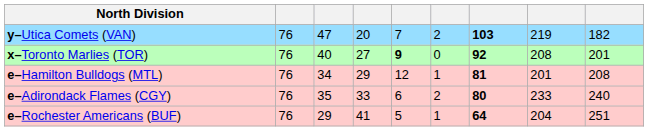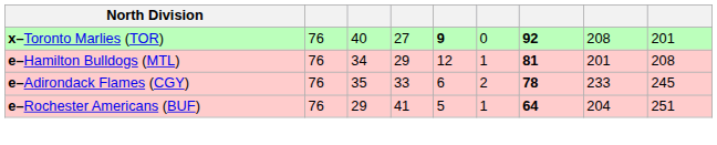- row: y–Utica Comets (VAN) | 76 | 47 | 20 | 7 | 2 | 103 | 219 | 182
e–Adirondack Flames (CGY) | column 7: 80 -> 78
e–Adirondack Flames (CGY) | column 9: 240 -> 245
